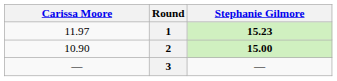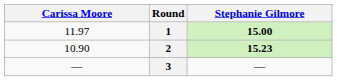1 | Stephanie Gilmore: 15.23 -> 15.00
2 | Stephanie Gilmore: 15.00 -> 15.23
